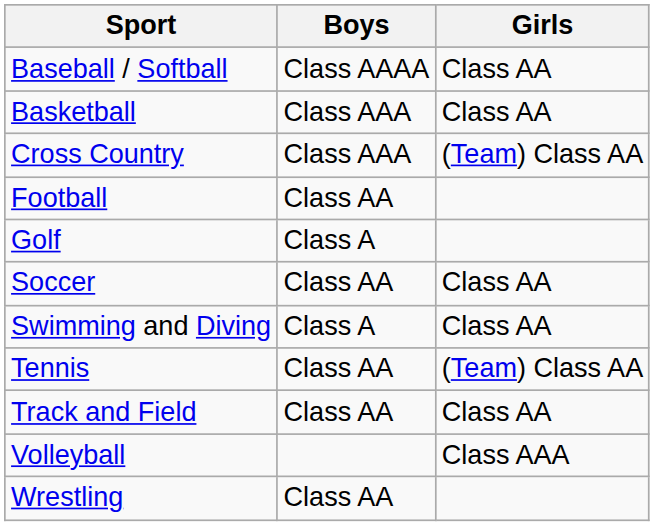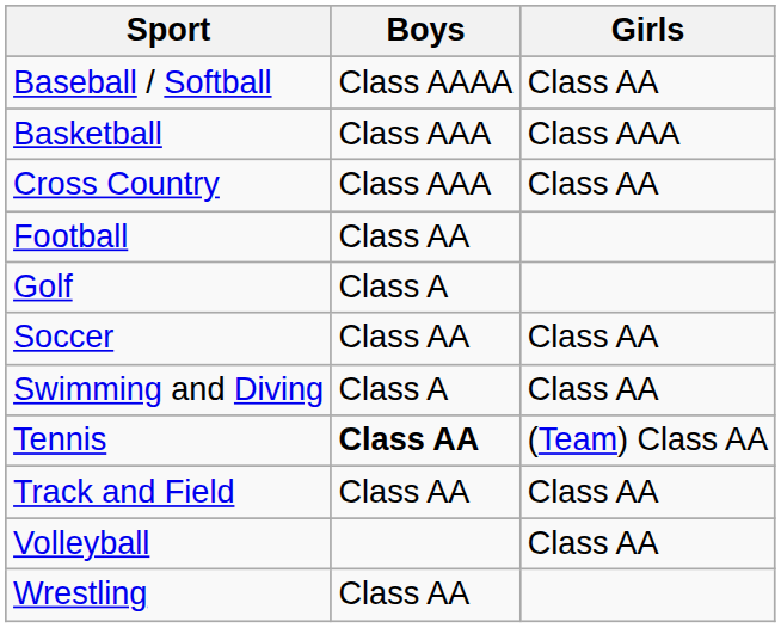Basketball | Girls: Class AA -> Class AAA
Cross Country | Girls: (Team) Class AA -> Class AA
Tennis | Boys: normal -> bold
Volleyball | Girls: Class AAA -> Class AA
